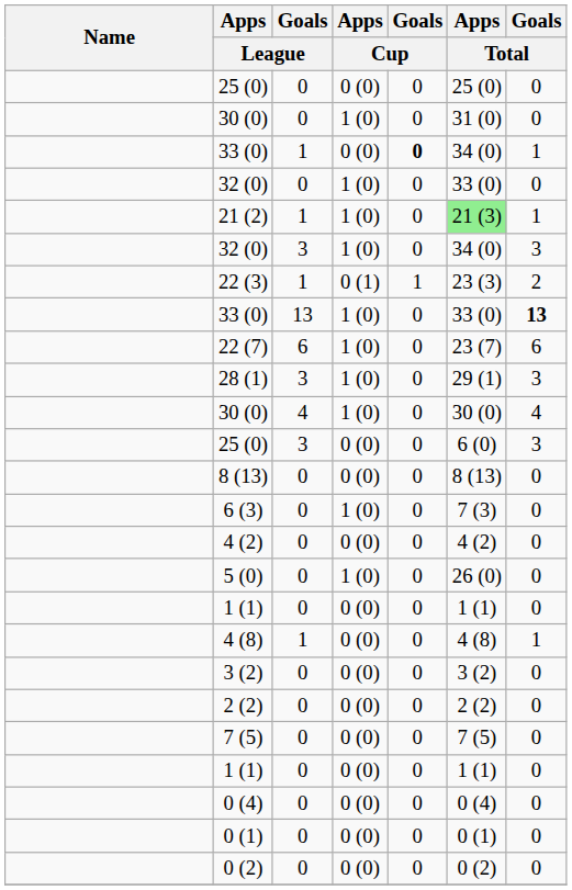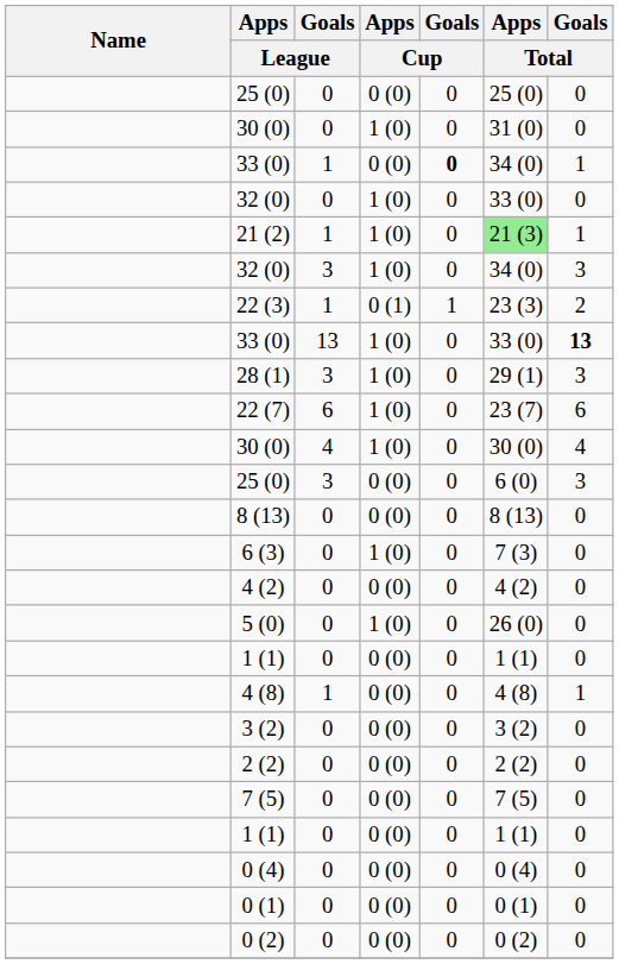rows swapped: 22 (7) <-> 28 (1)
